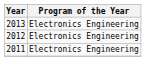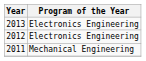2011 | Program of the Year: Electronics Engineering -> Mechanical Engineering
